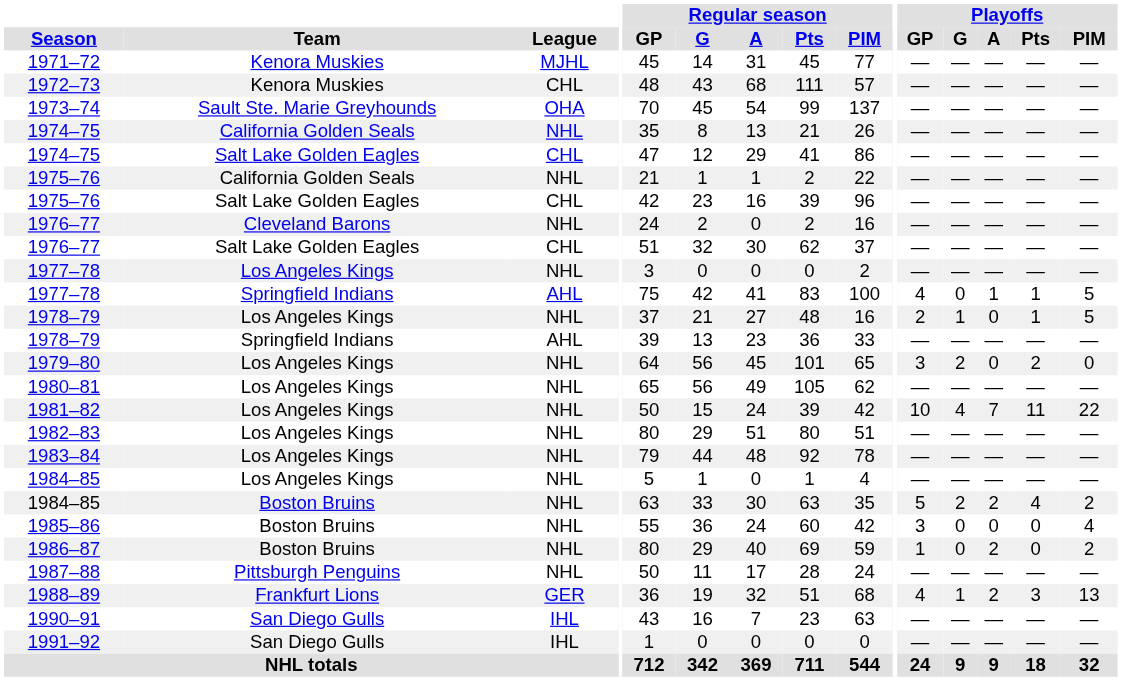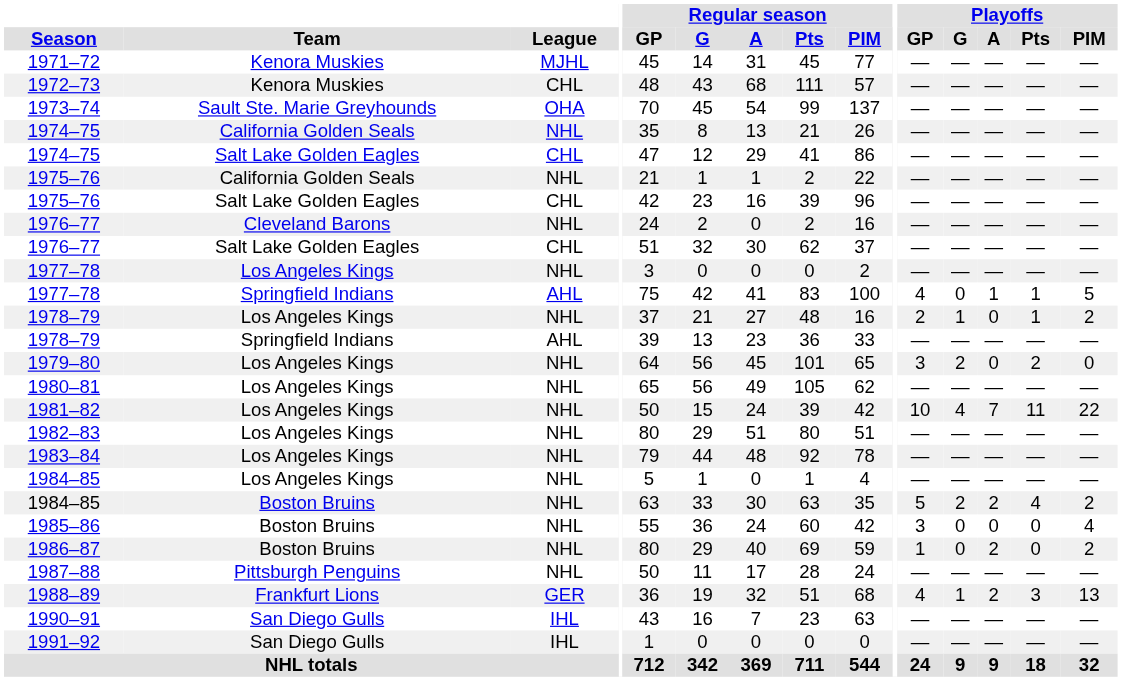1978–79 / Los Angeles Kings | Playoffs / PIM: 5 -> 2
